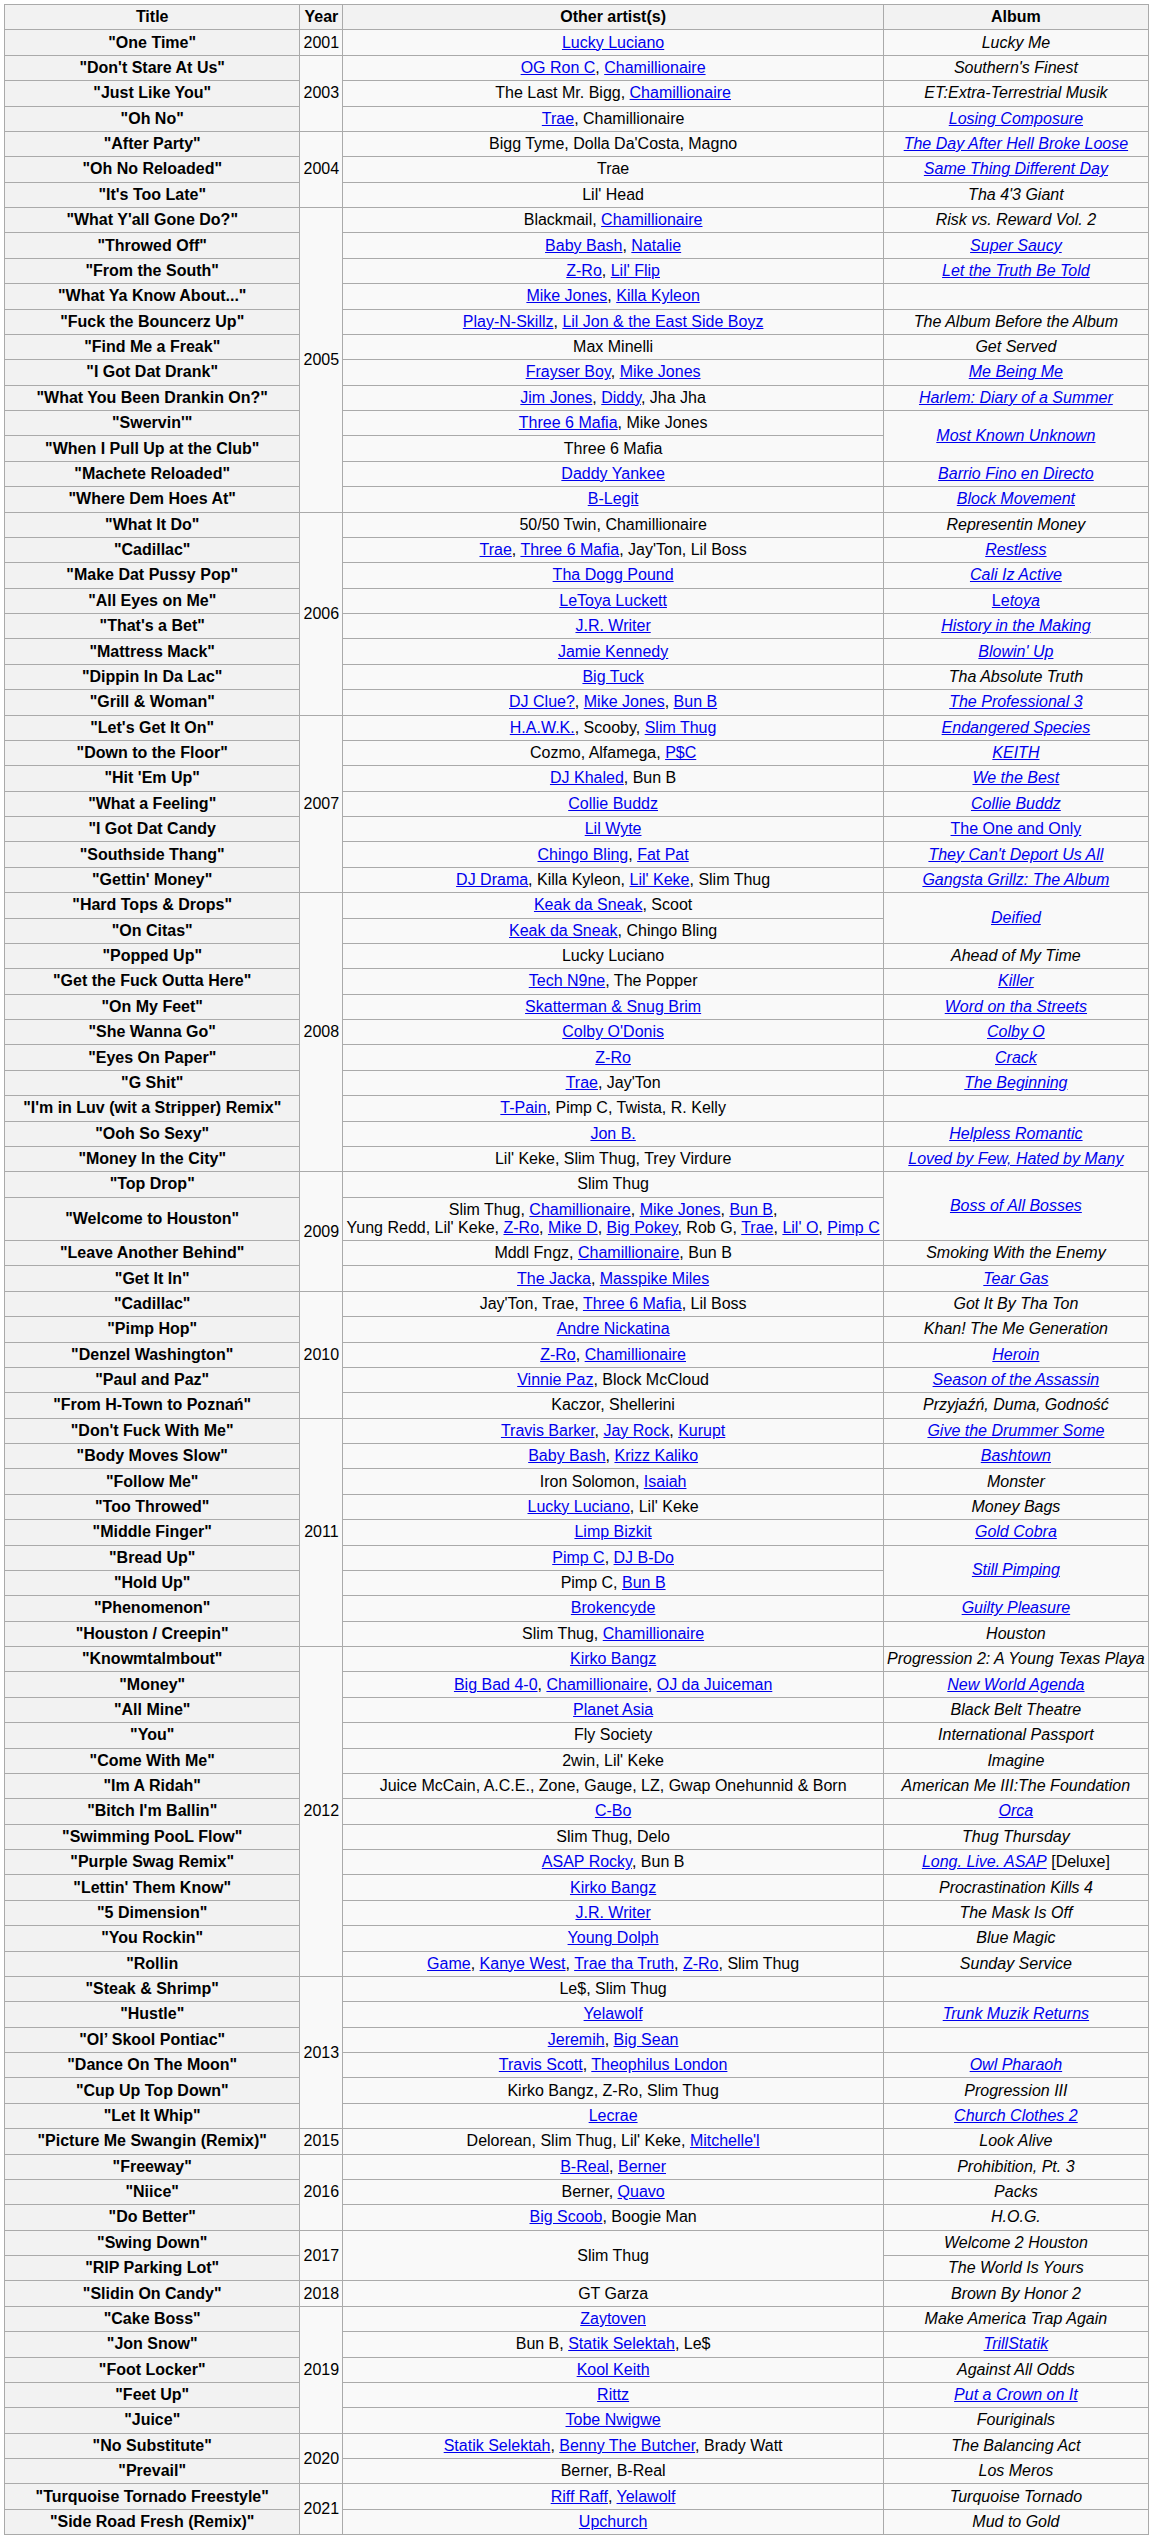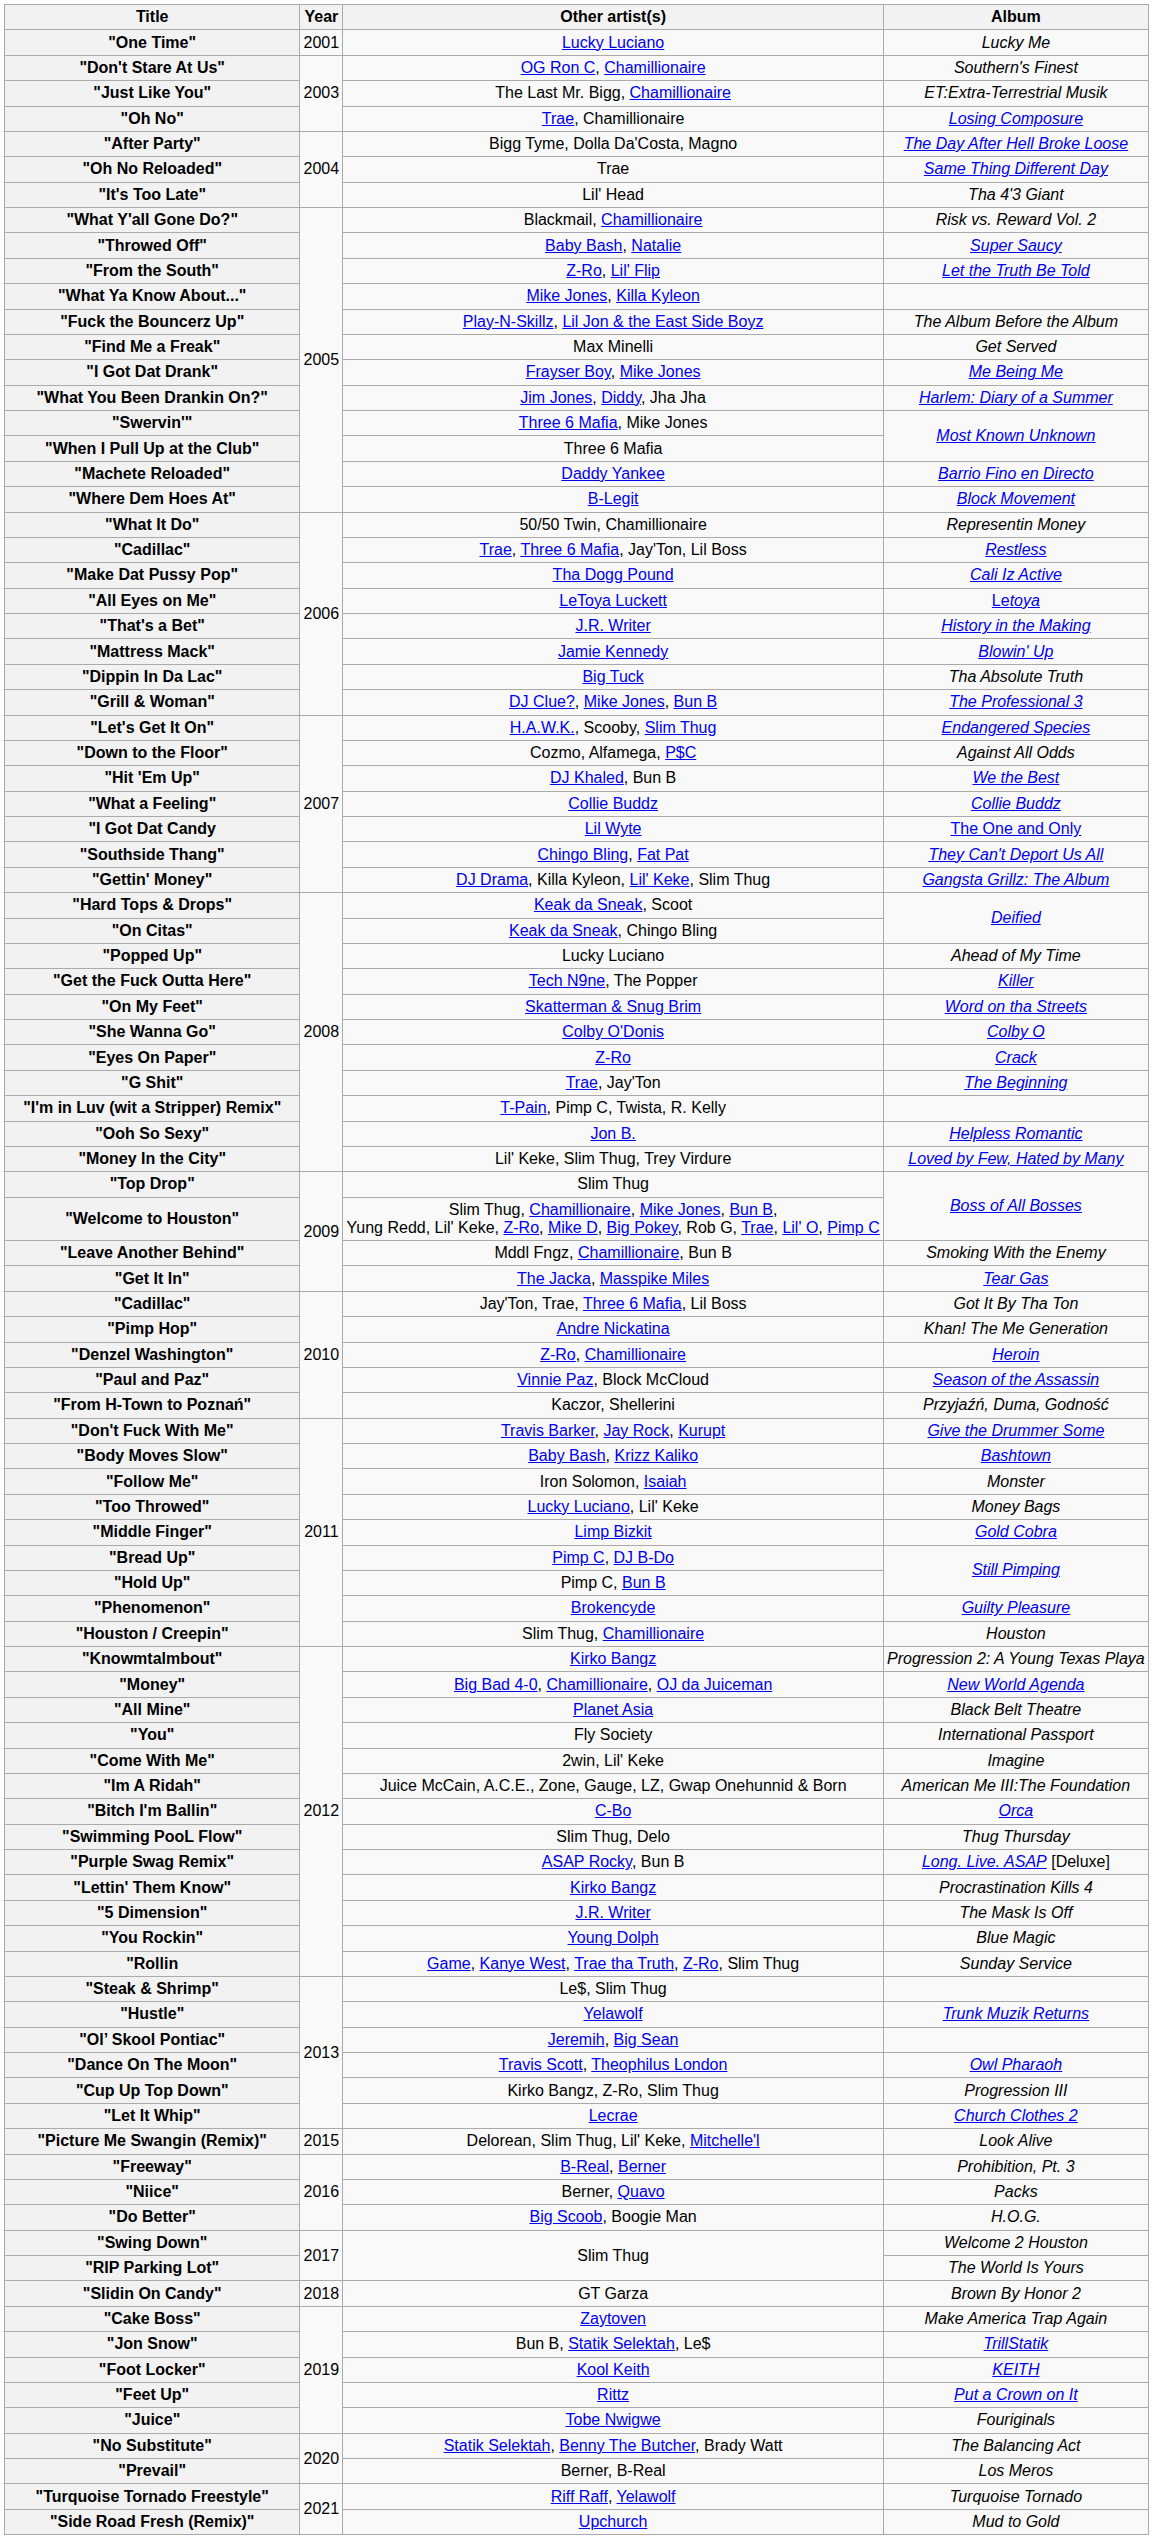"Down to the Floor" | Album: KEITH -> Against All Odds
"Foot Locker" | Album: Against All Odds -> KEITH
